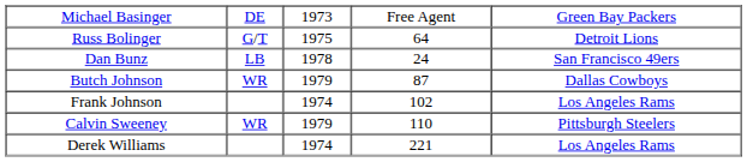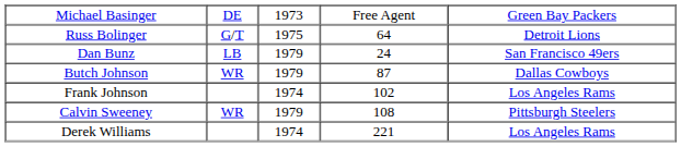Dan Bunz | column 3: 1978 -> 1979
Calvin Sweeney | column 4: 110 -> 108
